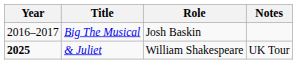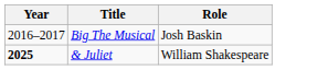- column: Notes | UK Tour
